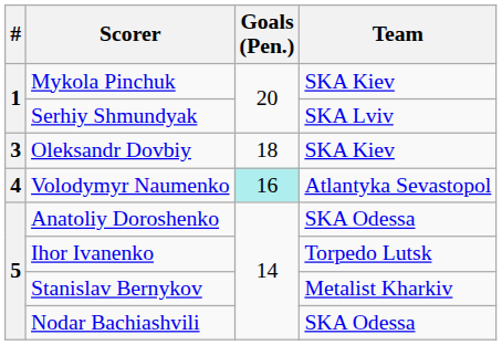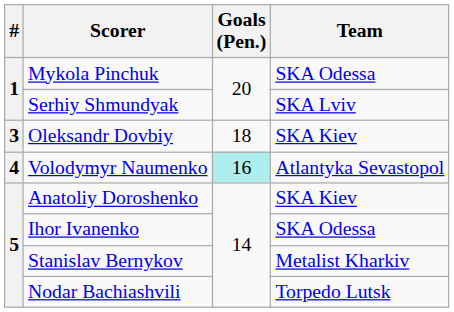Mykola Pinchuk | Team: SKA Kiev -> SKA Odessa
Anatoliy Doroshenko | Team: SKA Odessa -> SKA Kiev
Ihor Ivanenko | Team: Torpedo Lutsk -> SKA Odessa
Nodar Bachiashvili | Team: SKA Odessa -> Torpedo Lutsk
